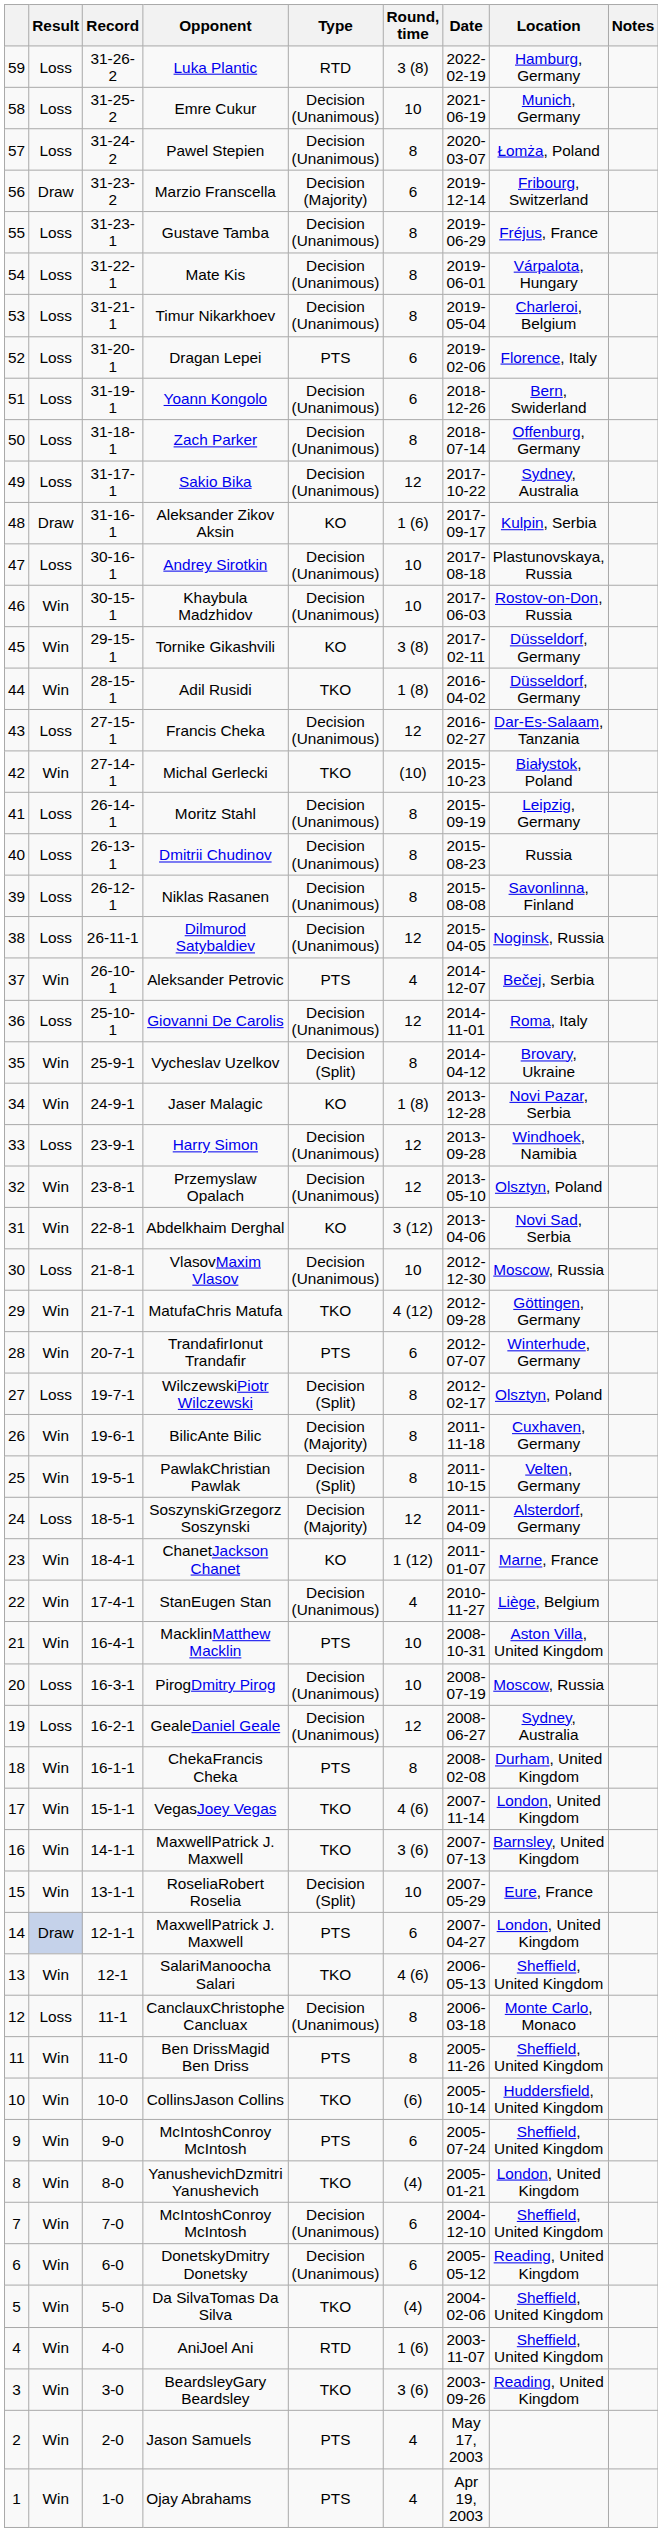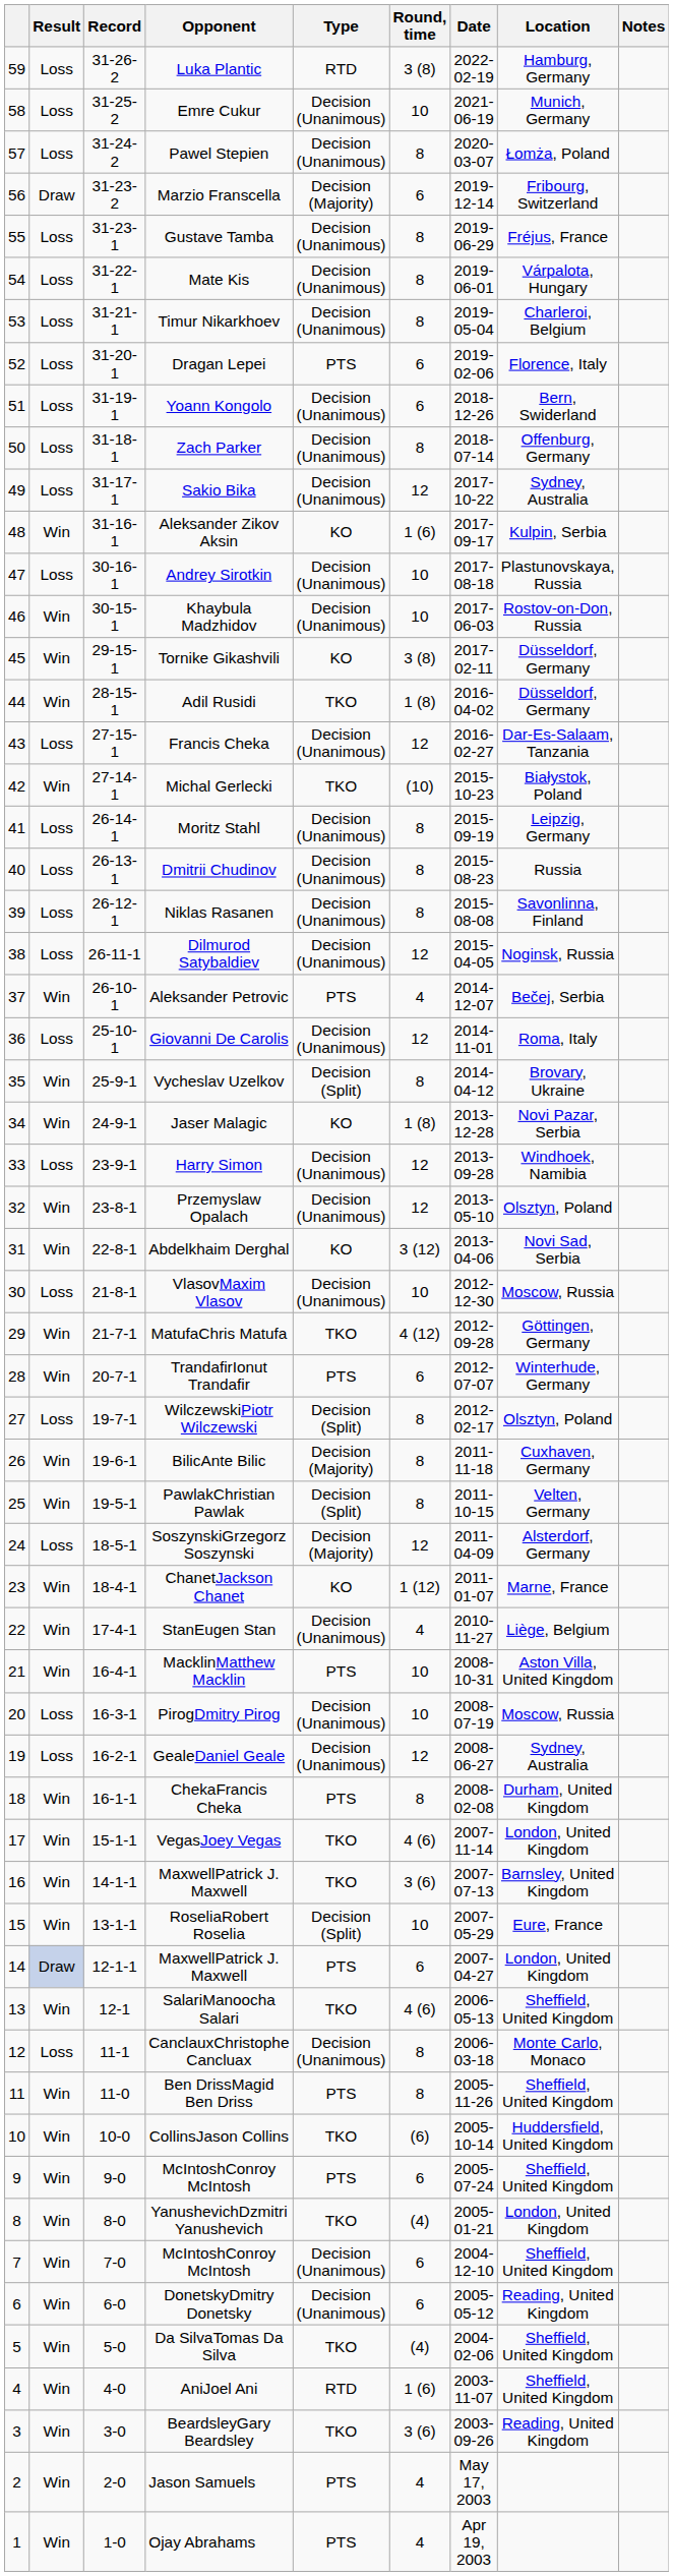Aleksander Zikov Aksin | Result: Draw -> Win
